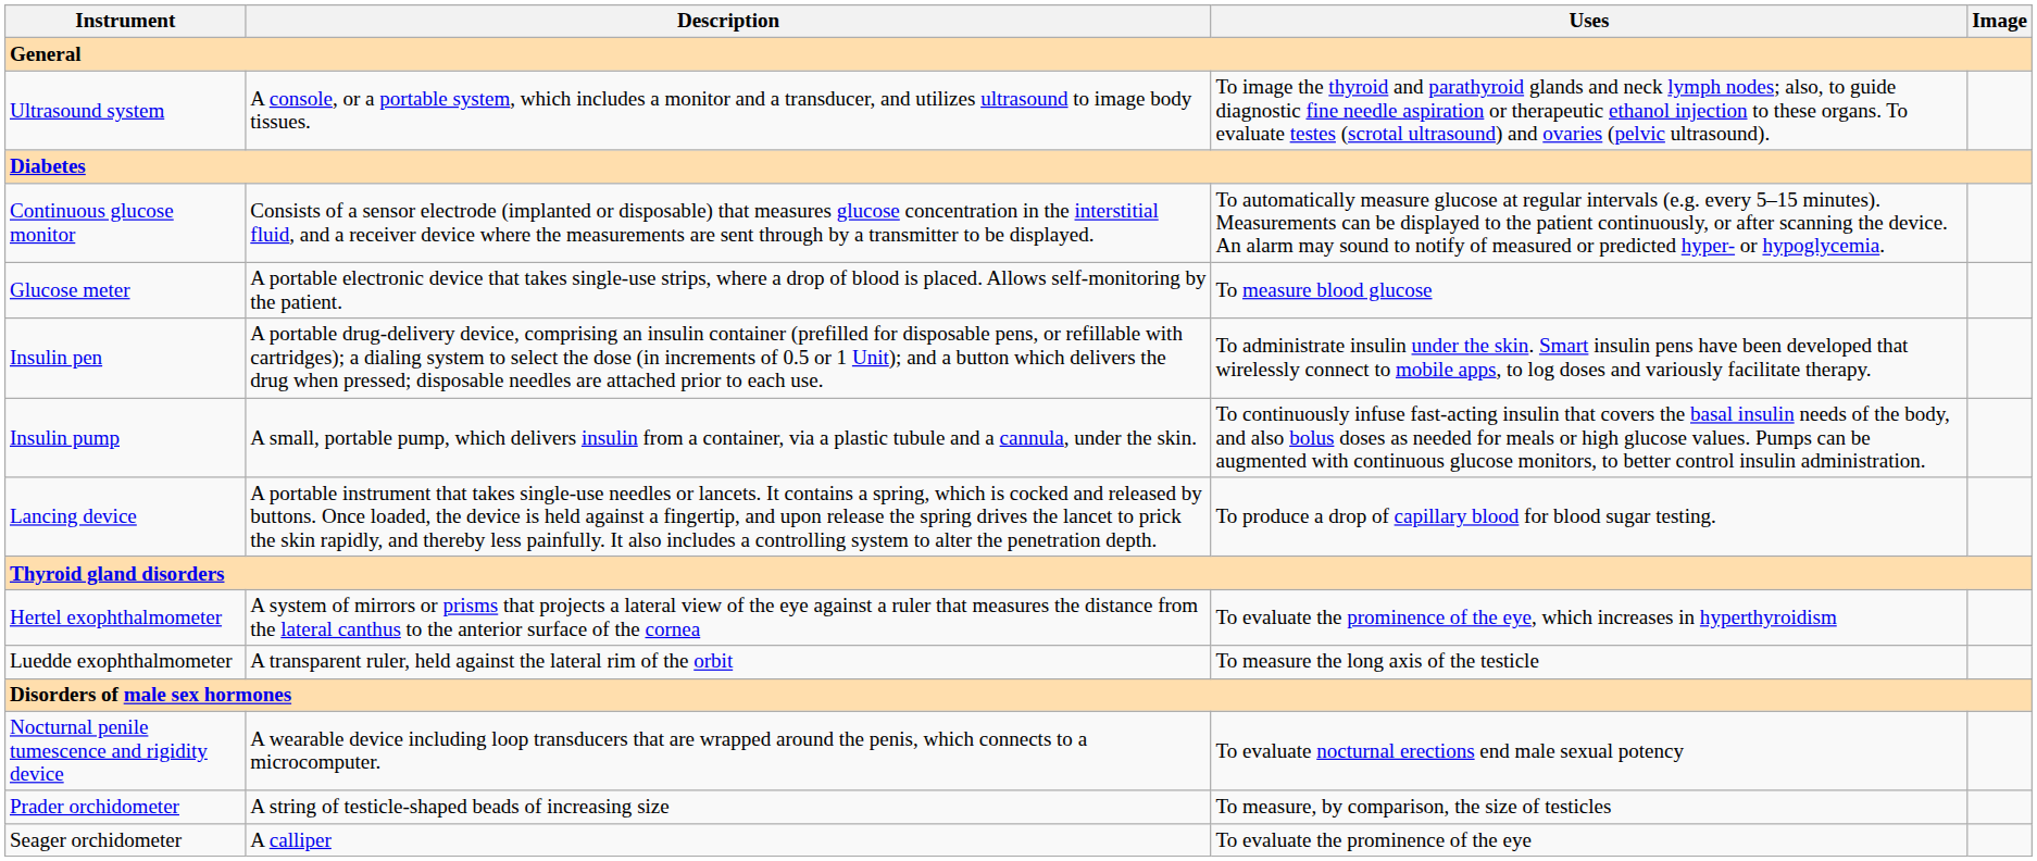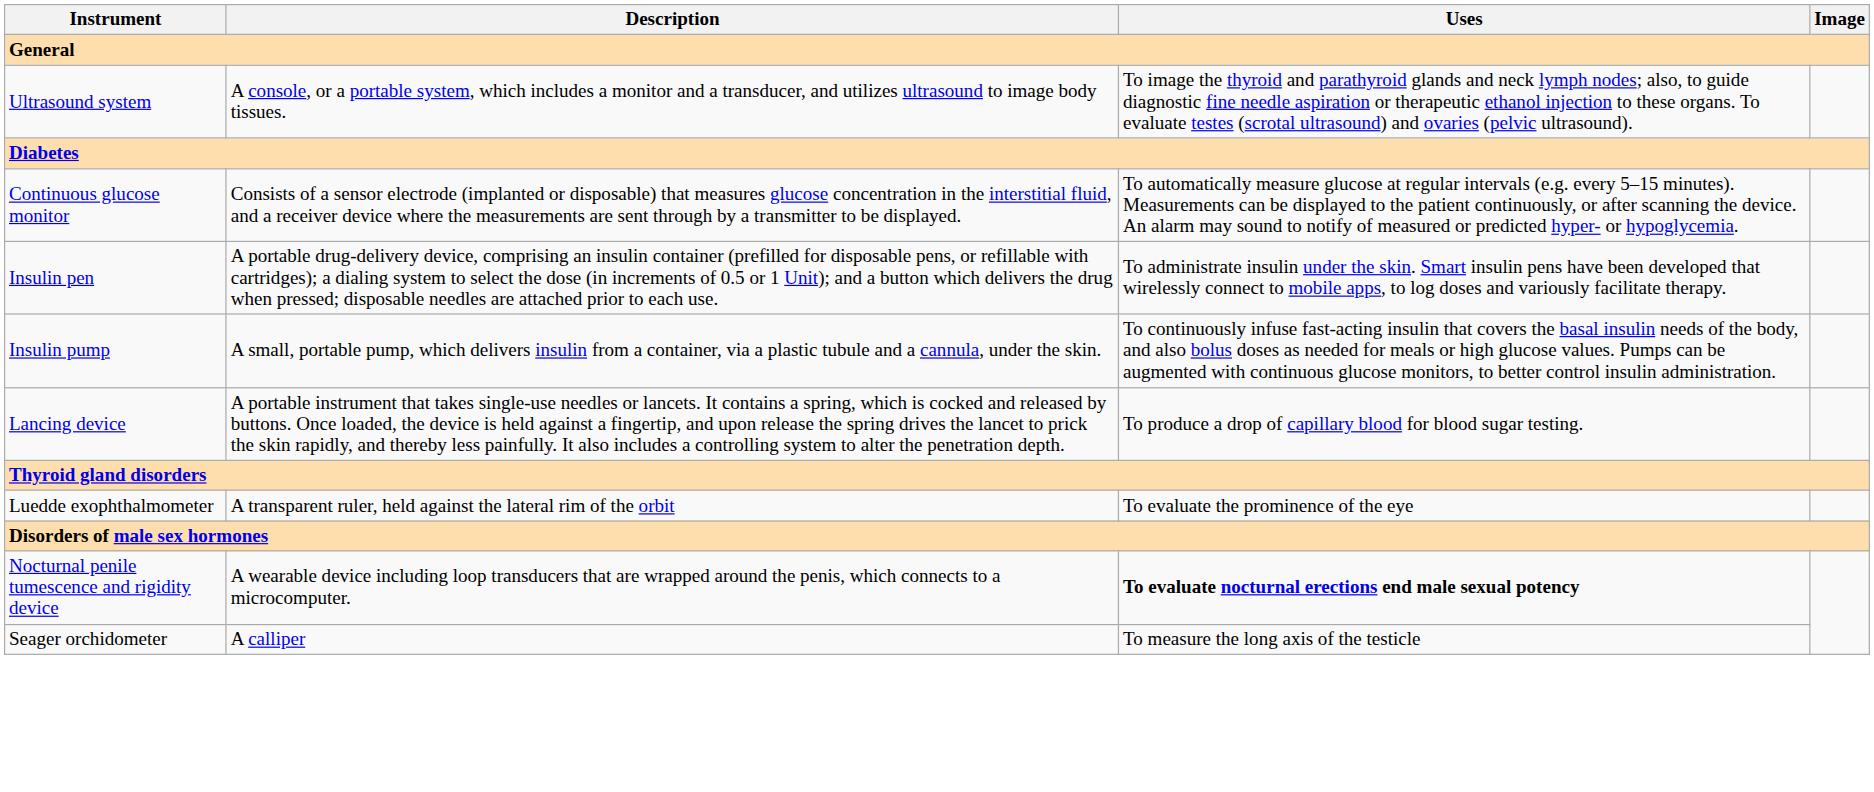- row: Glucose meter | A portable electronic device that takes single-use strips, where a drop of blood is placed. Allows self-monitoring by the patient. | To measure blood glucose
- row: Hertel exophthalmometer | A system of mirrors or prisms that projects a lateral view of the eye against a ruler that measures the distance from the lateral canthus to the anterior surface of the cornea | To evaluate the prominence of the eye, which increases in hyperthyroidism
Luedde exophthalmometer | Uses: To measure the long axis of the testicle -> To evaluate the prominence of the eye
Nocturnal penile tumescence and rigidity device | Uses: normal -> bold
- row: Prader orchidometer | A string of testicle-shaped beads of increasing size | To measure, by comparison, the size of testicles
Seager orchidometer | Uses: To evaluate the prominence of the eye -> To measure the long axis of the testicle
